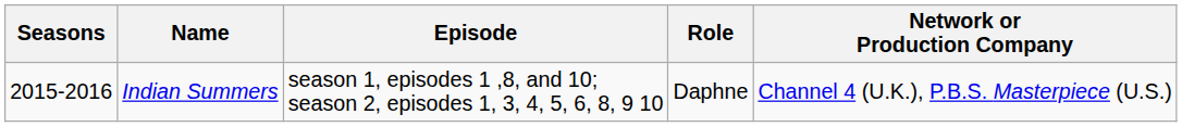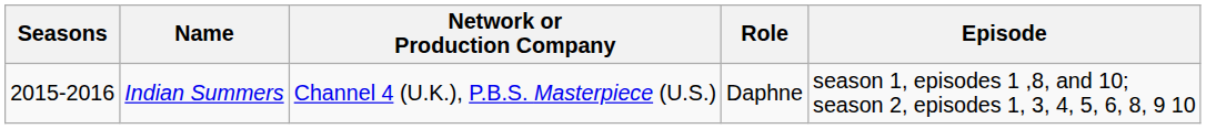columns swapped: Episode <-> Network or Production Company
